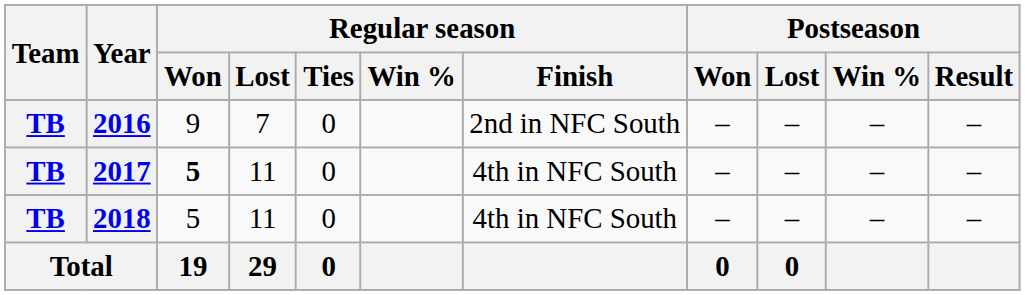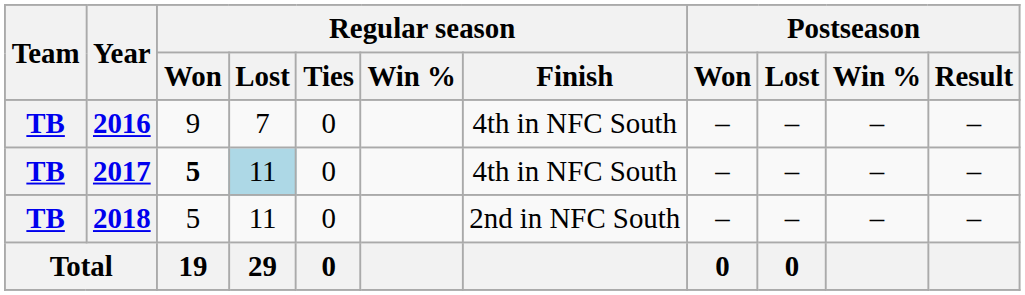2016 | Regular season / Finish: 2nd in NFC South -> 4th in NFC South
2017 | Regular season / Lost: no background -> lightblue background
2018 | Regular season / Finish: 4th in NFC South -> 2nd in NFC South
